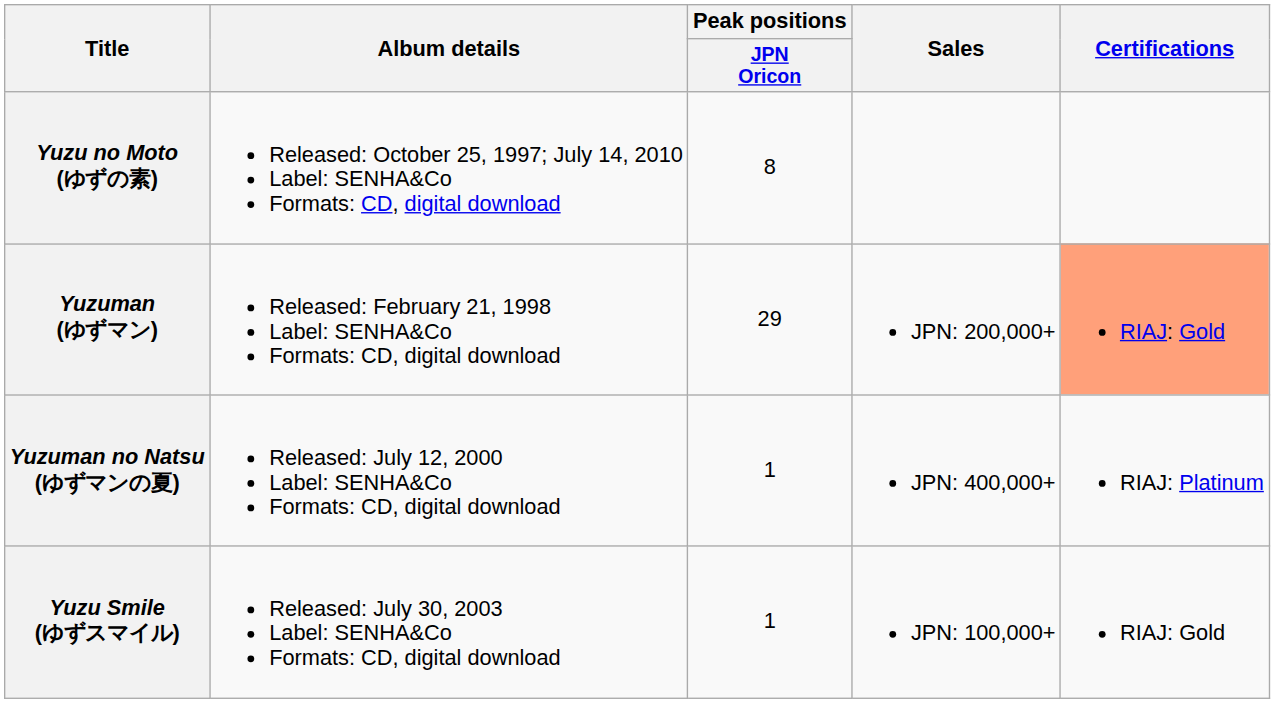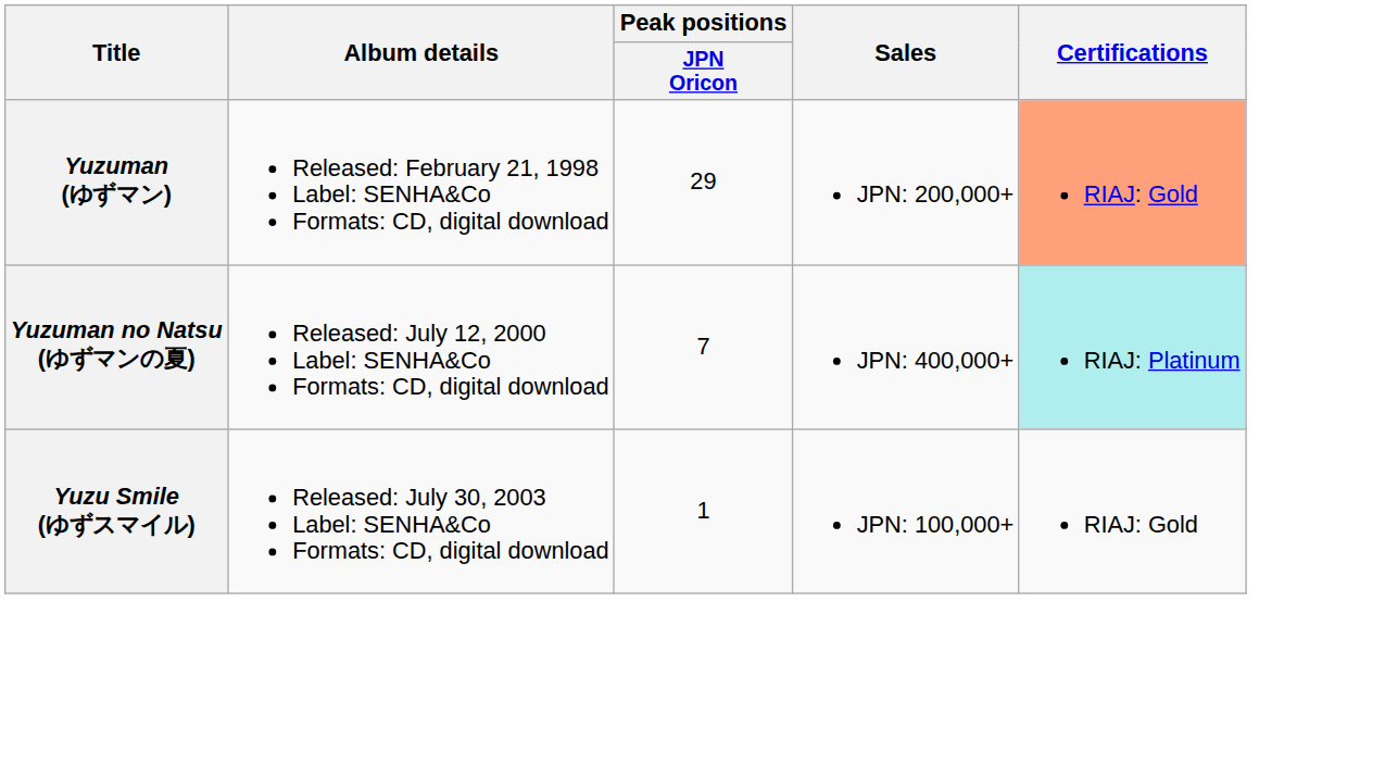- row: Yuzu no Moto (ゆずの素) | Released: October 25, 1997; July 14, 2010 Label: SENHA&Co Formats: CD, digital download | 8
Yuzuman no Natsu (ゆずマンの夏) | Peak positions / JPN Oricon: 1 -> 7
Yuzuman no Natsu (ゆずマンの夏) | Certifications: no background -> paleturquoise background
